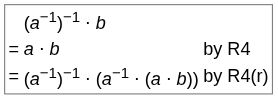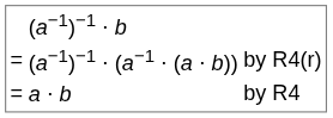rows swapped: (a−1)−1 ⋅ (a−1 ⋅ (a ⋅ b)) <-> a ⋅ b
